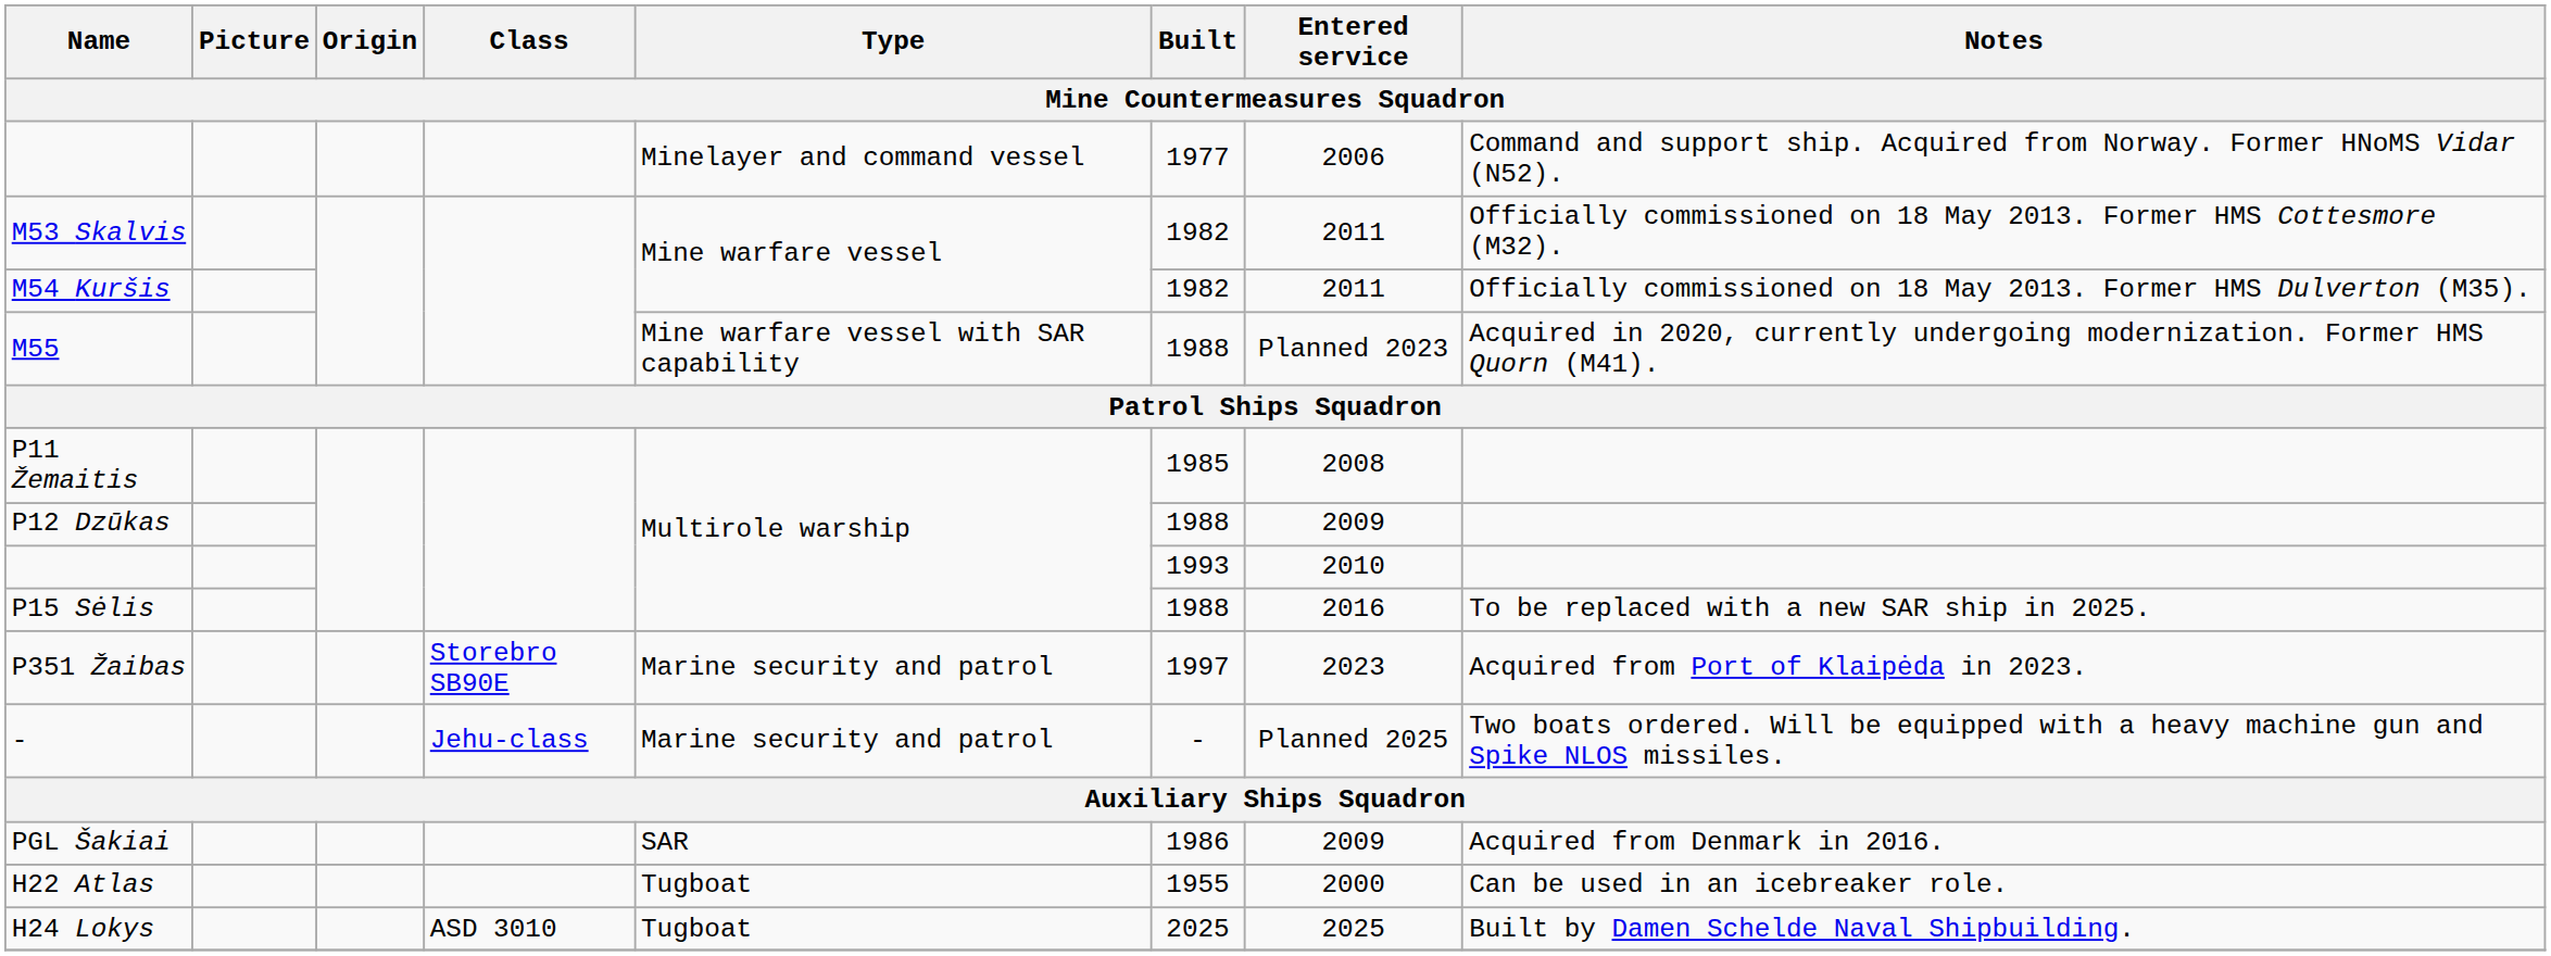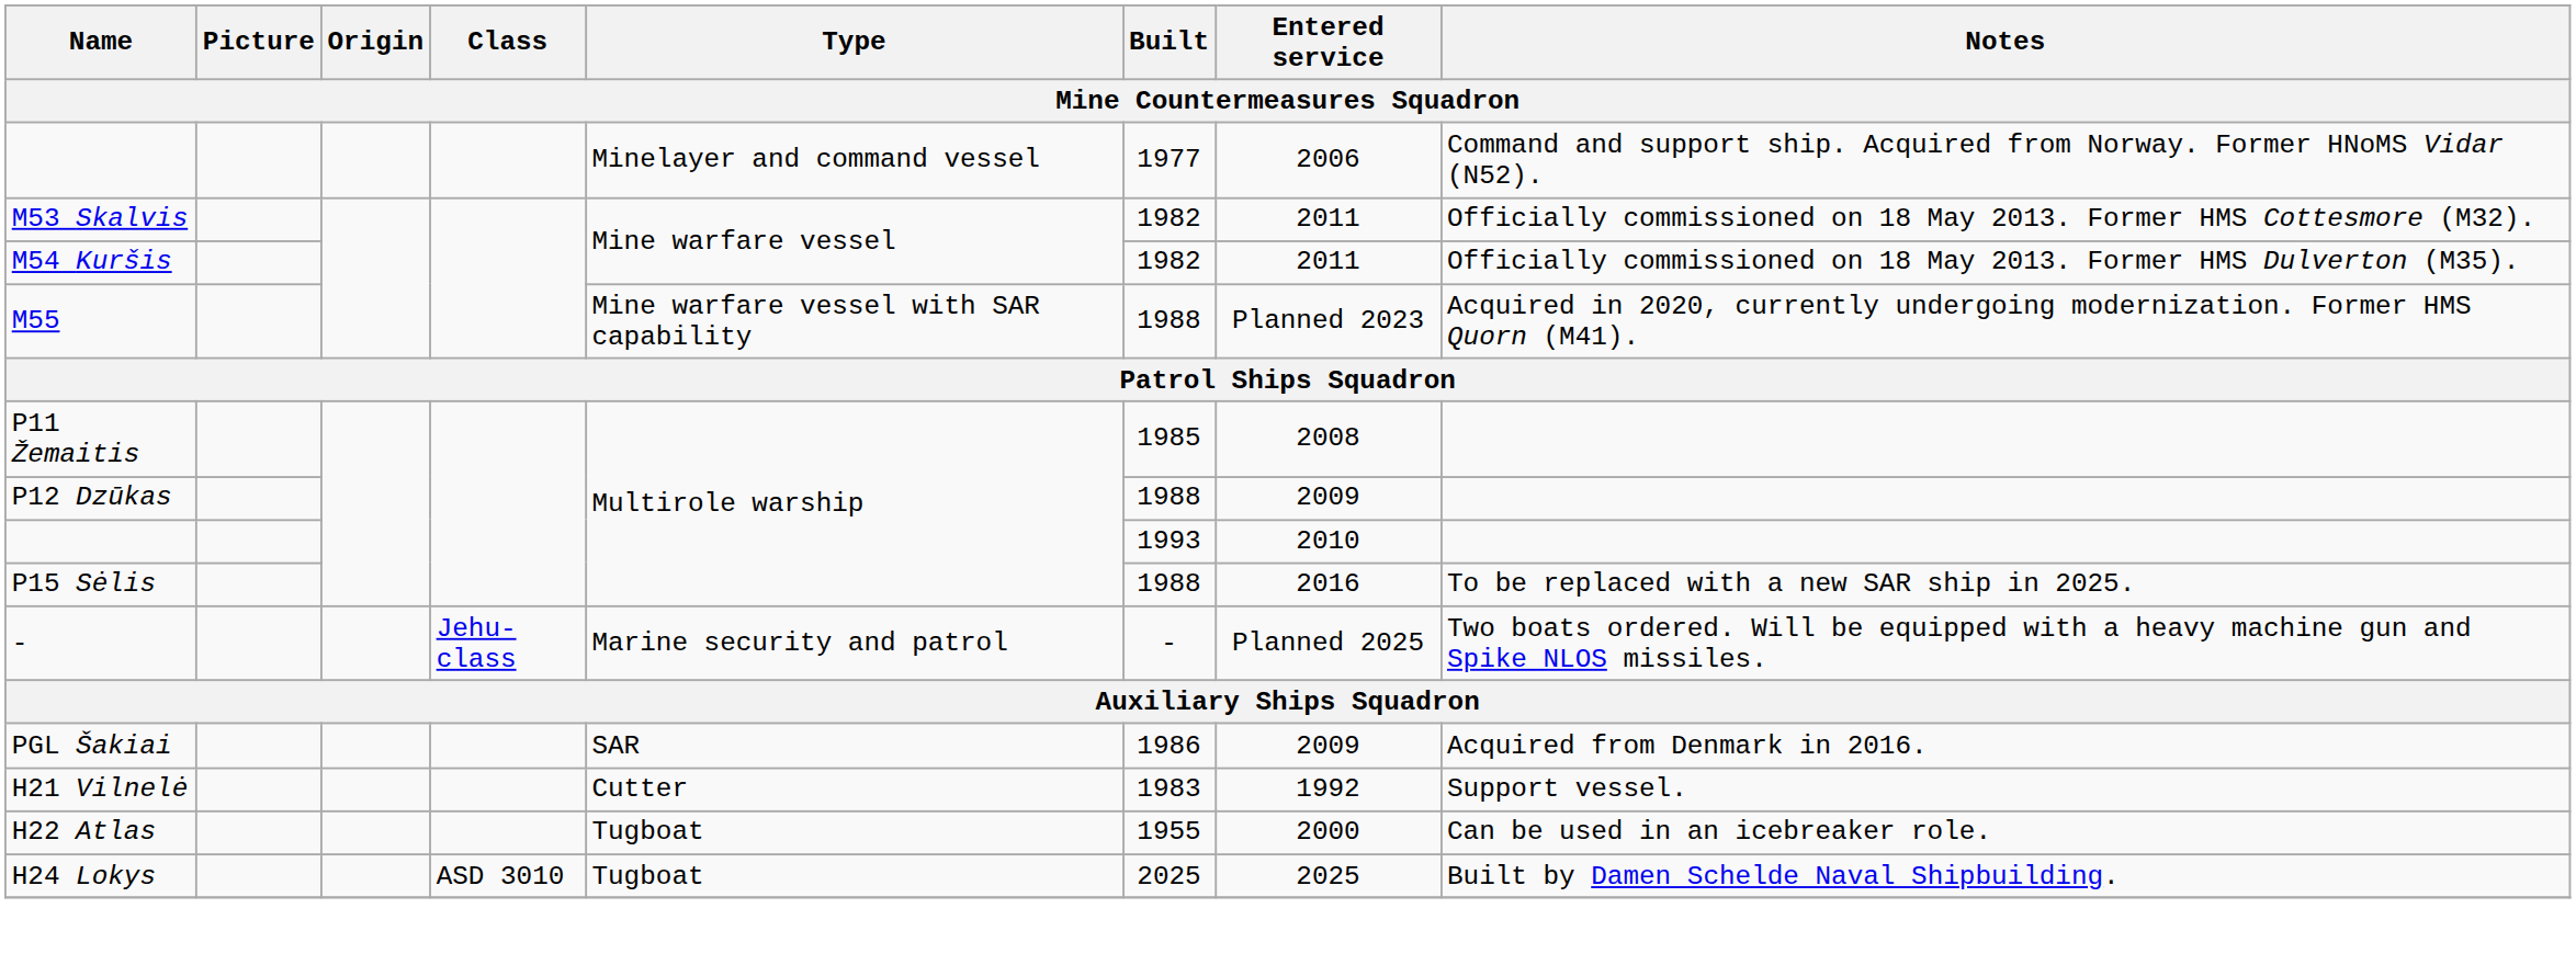- row: P351 Žaibas | Storebro SB90E | Marine security and patrol | 1997 | 2023 | Acquired from Port of Klaipėda in 2023.
+ row: H21 Vilnelė | Cutter | 1983 | 1992 | Support vessel.
